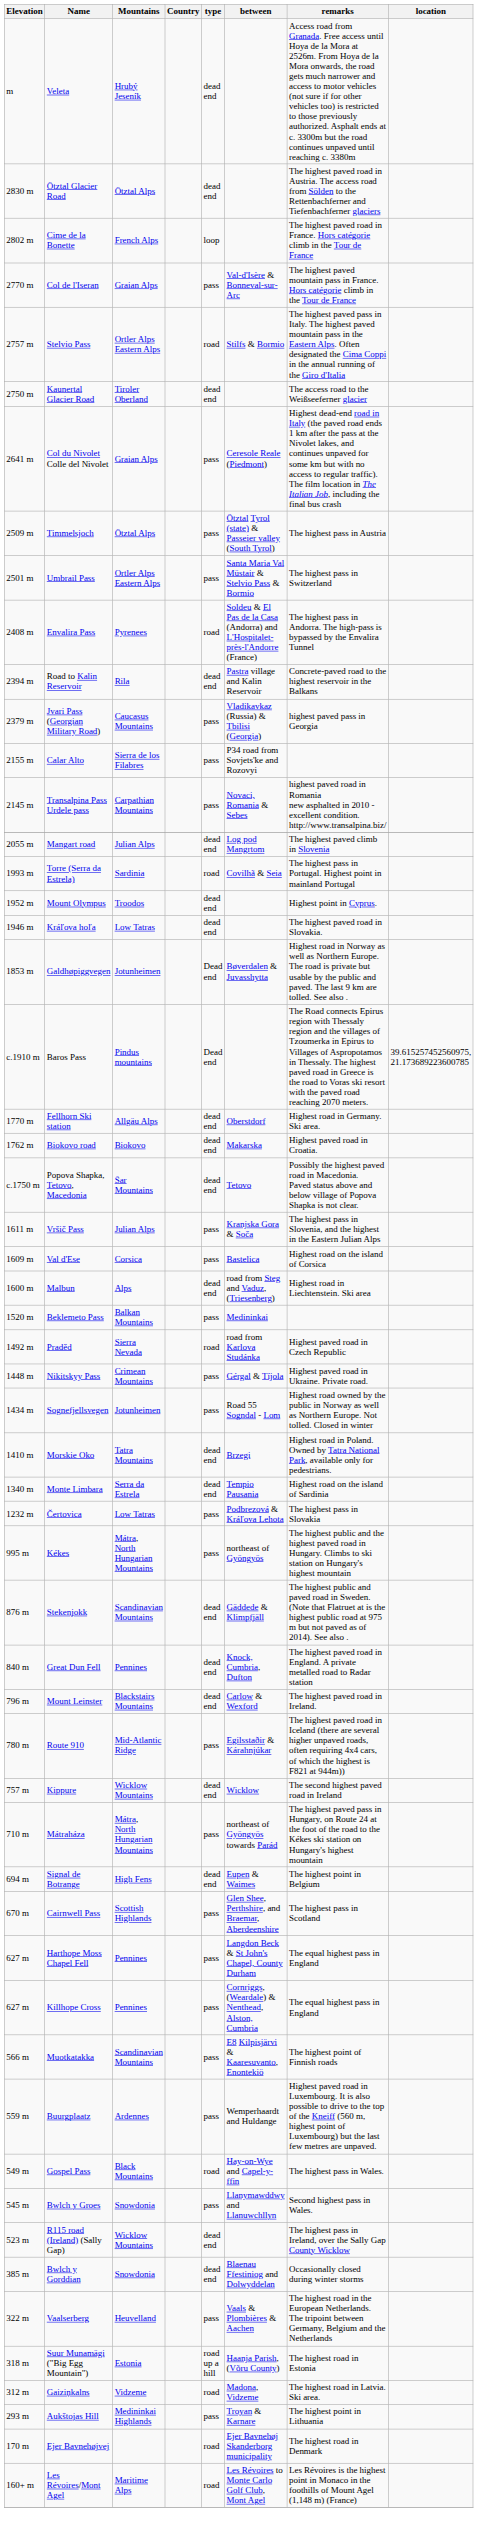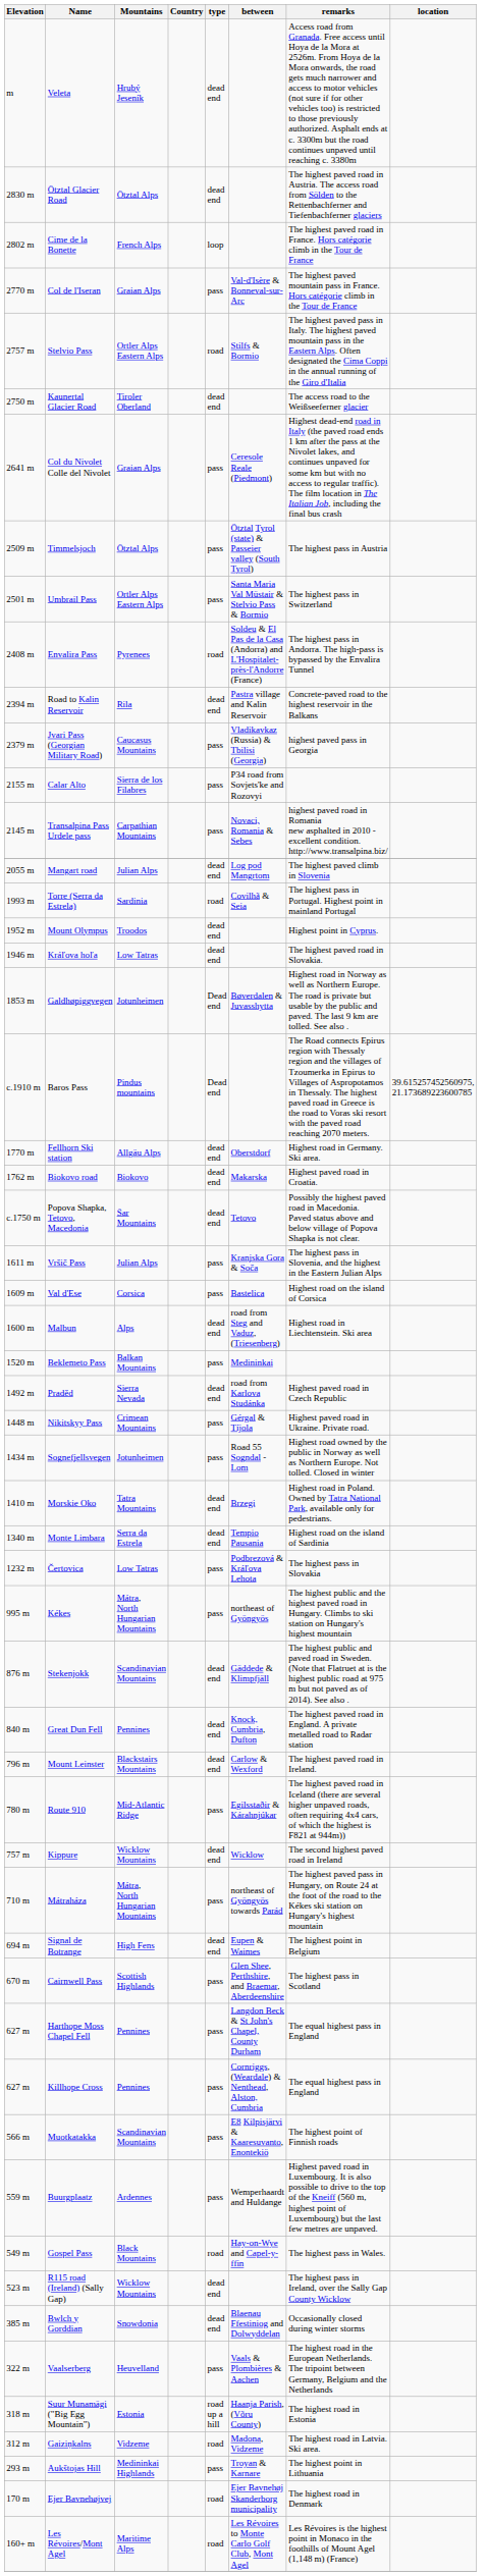Praděd | type: road -> dead end
- row: 545 m | Bwlch y Groes | Snowdonia | pass | Llanymawddwy and Llanuwchllyn | Second highest pass in Wales.
